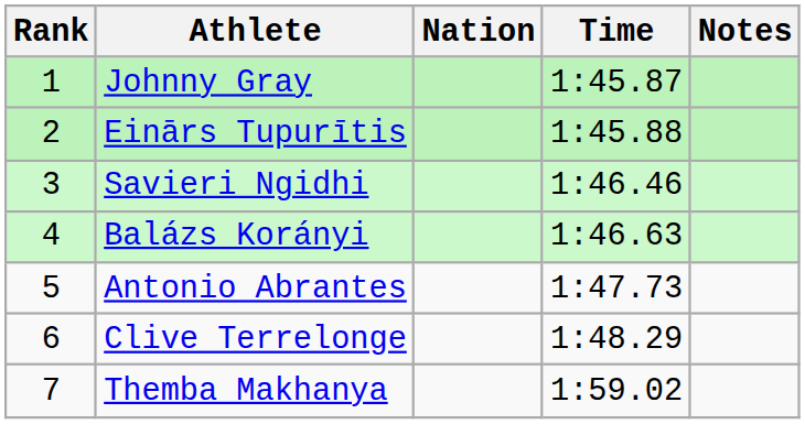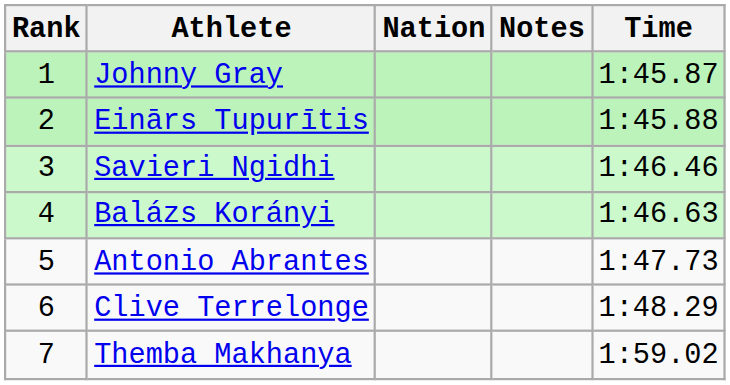columns swapped: Time <-> Notes
